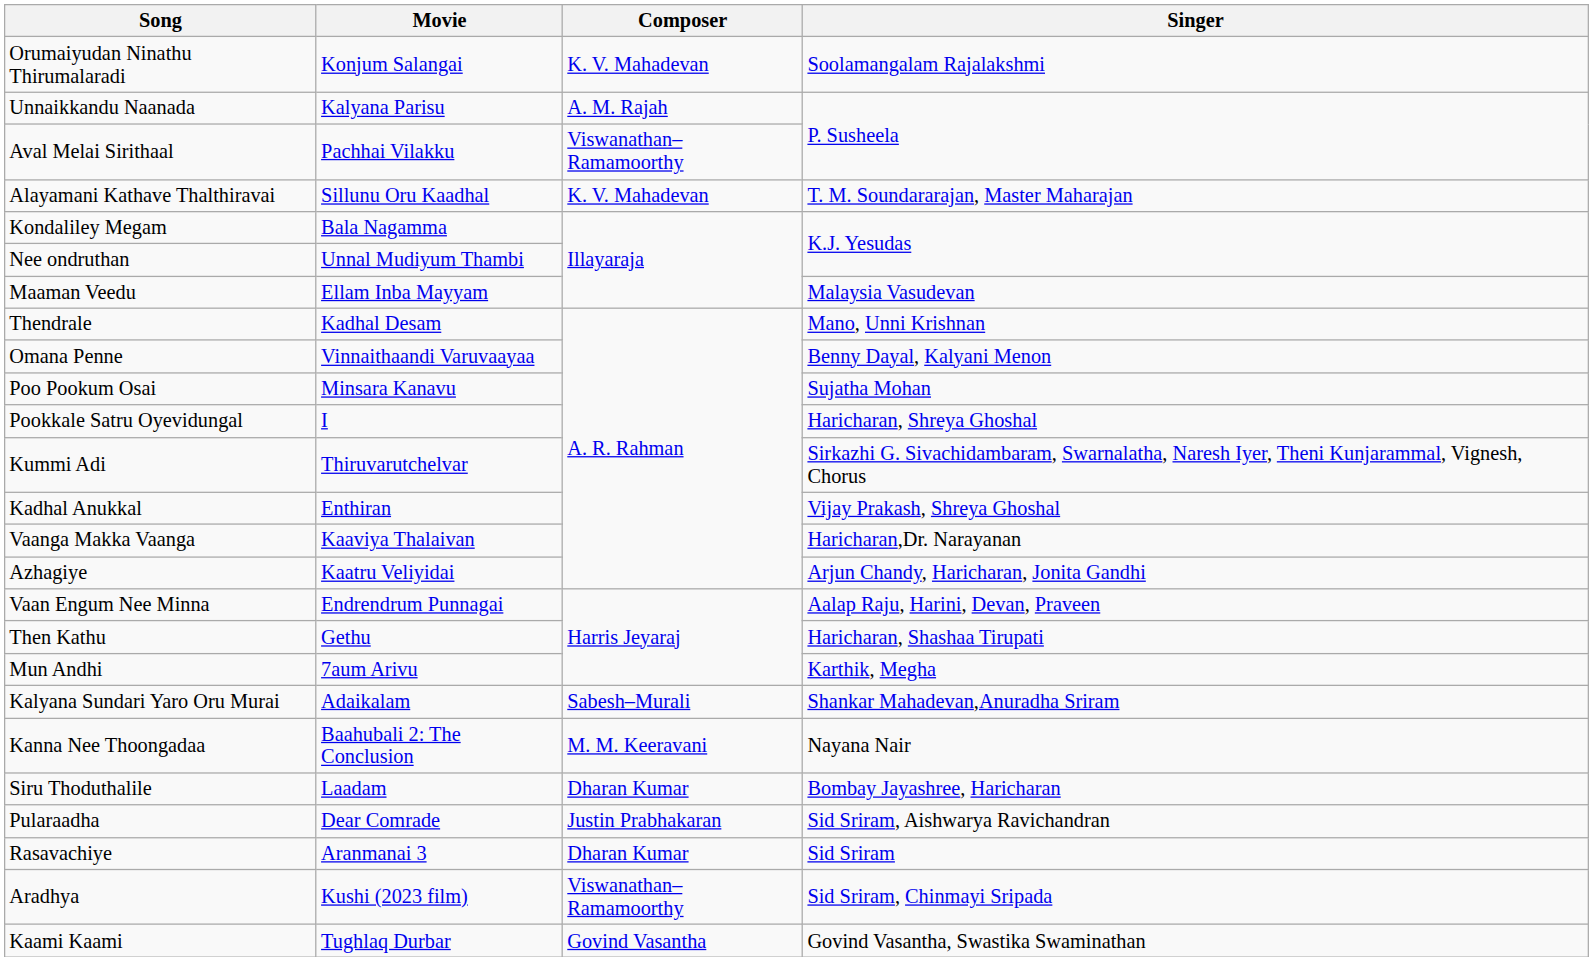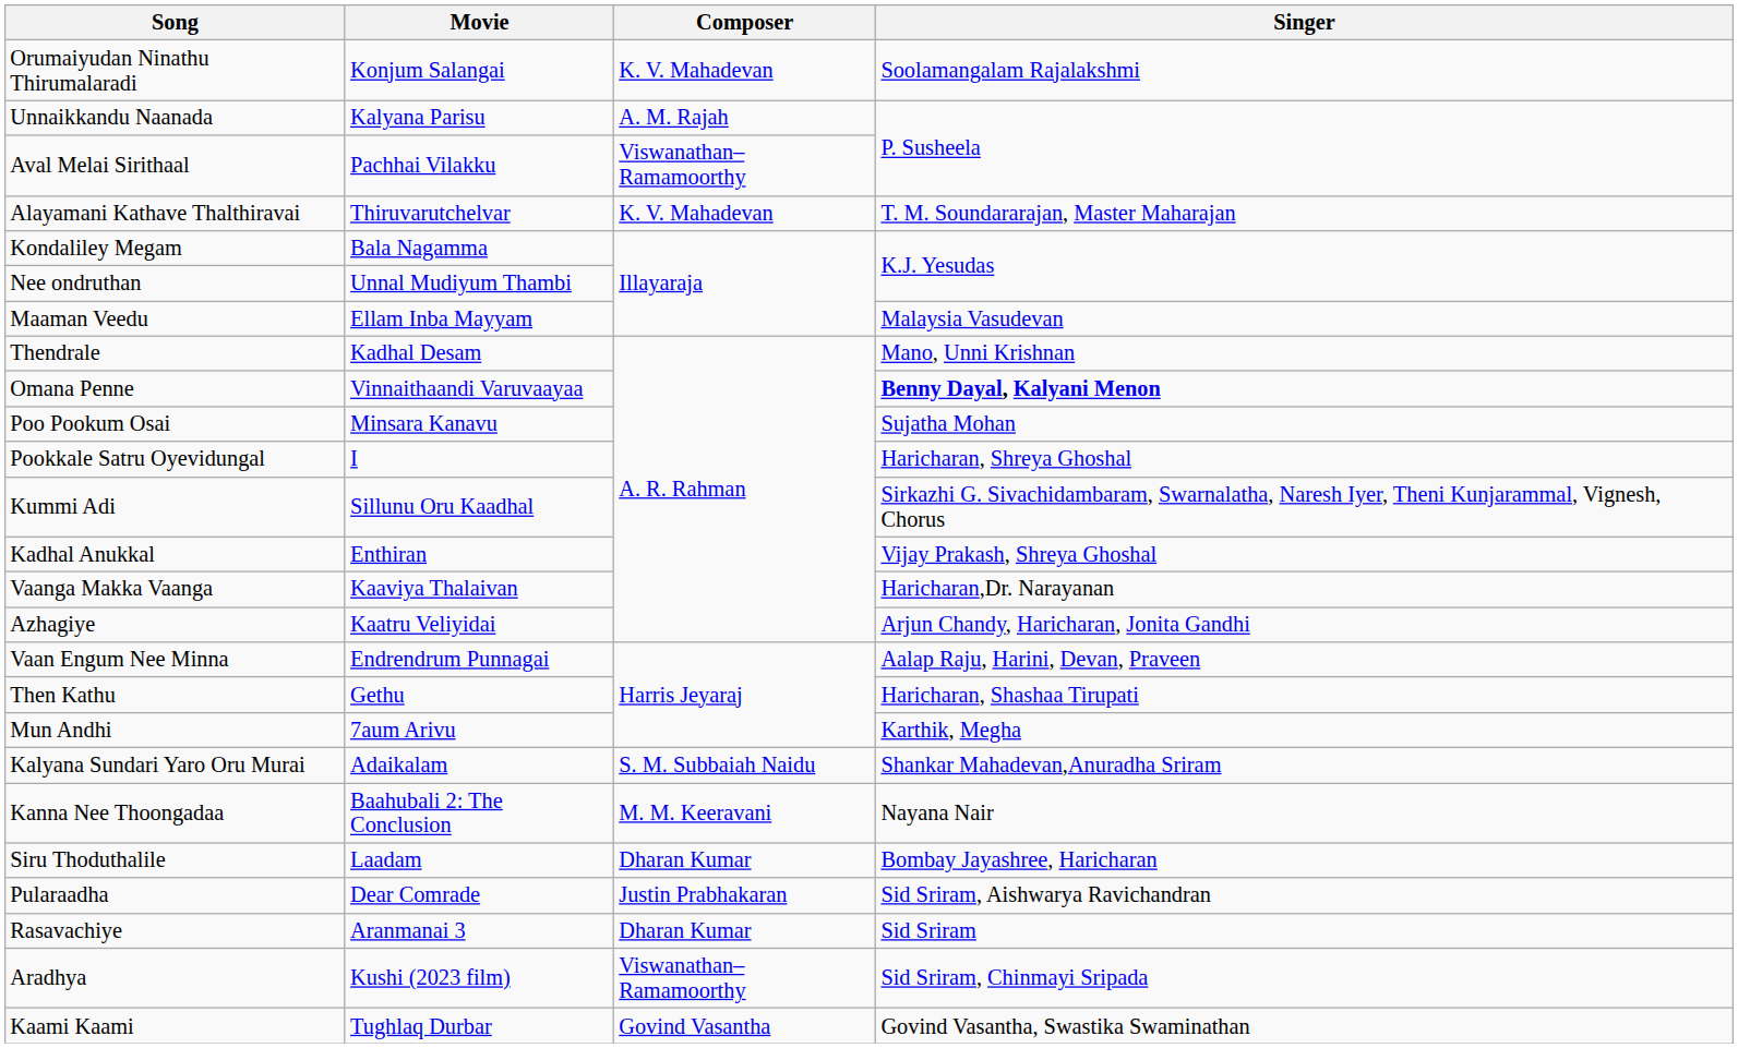Alayamani Kathave Thalthiravai | Movie: Sillunu Oru Kaadhal -> Thiruvarutchelvar
Omana Penne | Singer: normal -> bold
Kummi Adi | Movie: Thiruvarutchelvar -> Sillunu Oru Kaadhal
Kalyana Sundari Yaro Oru Murai | Composer: Sabesh–Murali -> S. M. Subbaiah Naidu
